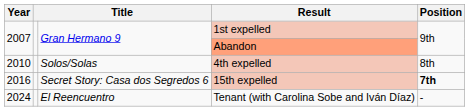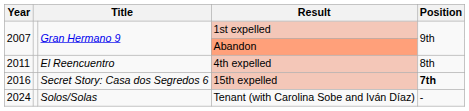4th expelled | Year: 2010 -> 2011
4th expelled | column 3: Solos/Solas -> El Reencuentro
Tenant (with Carolina Sobe and Iván Díaz) | column 3: El Reencuentro -> Solos/Solas
